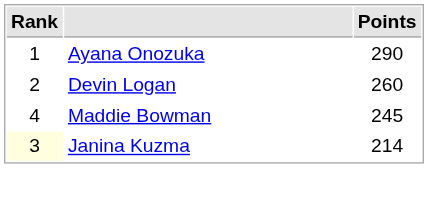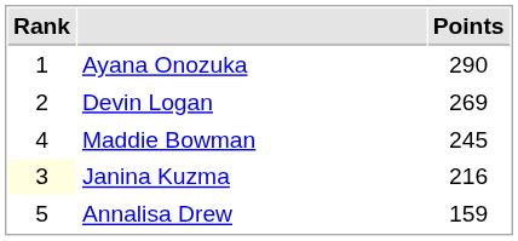Devin Logan | Points: 260 -> 269
Janina Kuzma | Points: 214 -> 216
+ row: 5 | Annalisa Drew | 159
